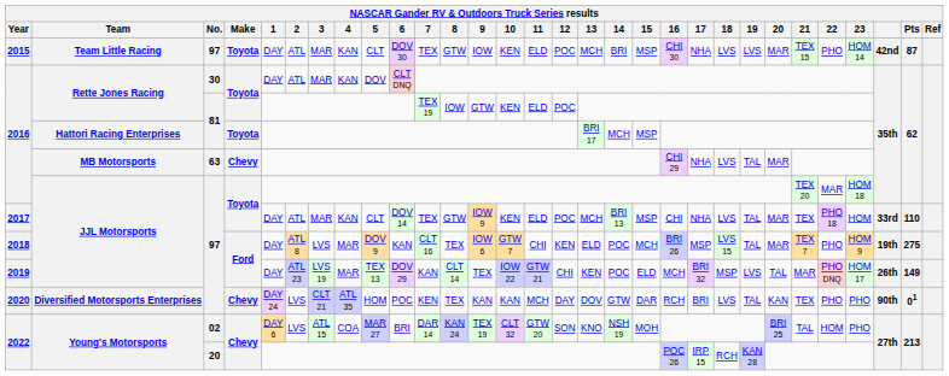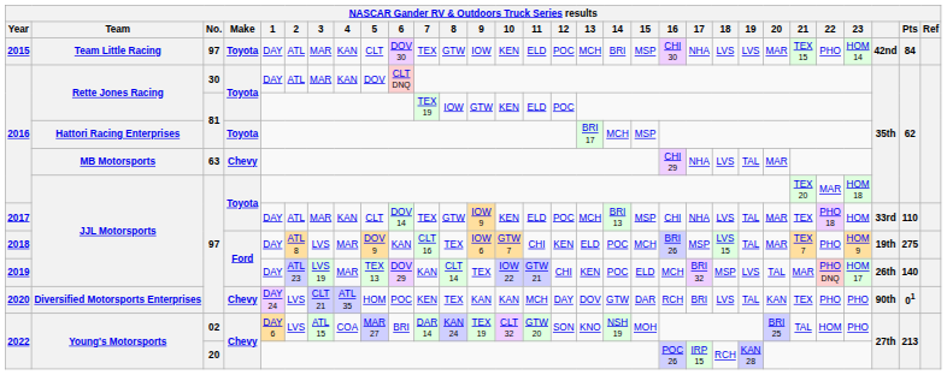2015 | Pts: 87 -> 84
2019 | Pts: 149 -> 140
